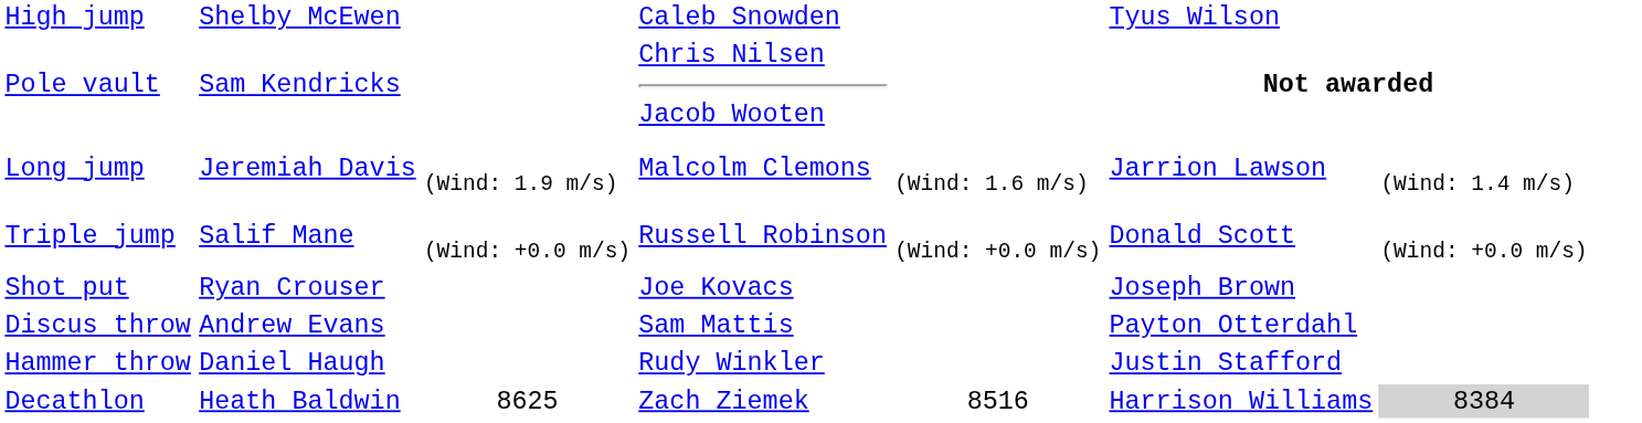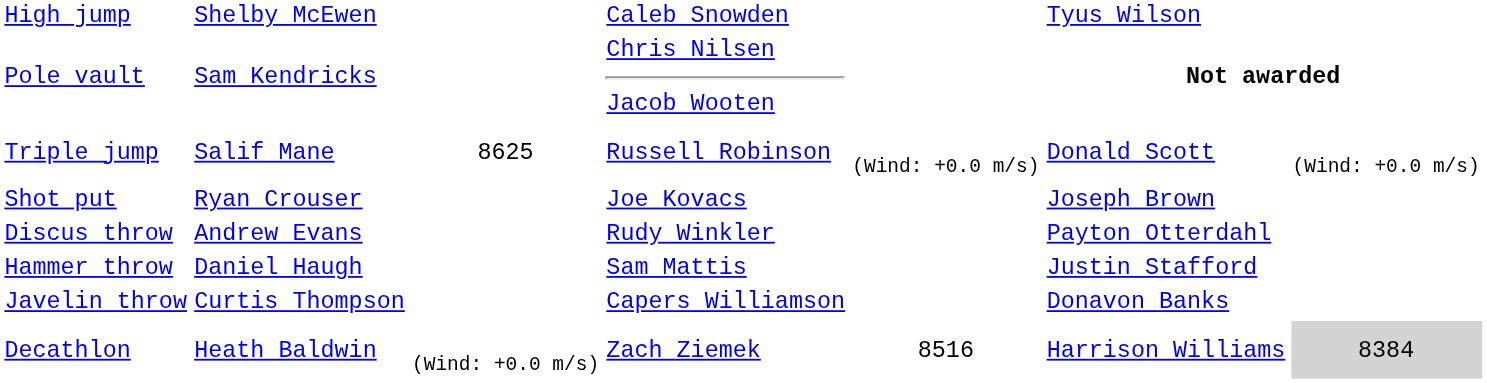- row: Long jump | Jeremiah Davis | (Wind: 1.9 m/s) | Malcolm Clemons | (Wind: 1.6 m/s) | Jarrion Lawson | (Wind: 1.4 m/s)
Triple jump | column 3: (Wind: +0.0 m/s) -> 8625
Discus throw | column 4: Sam Mattis -> Rudy Winkler
Hammer throw | column 4: Rudy Winkler -> Sam Mattis
+ row: Javelin throw | Curtis Thompson | Capers Williamson | Donavon Banks
Decathlon | column 3: 8625 -> (Wind: +0.0 m/s)
